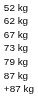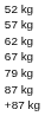+ row: 57 kg
- row: 73 kg
